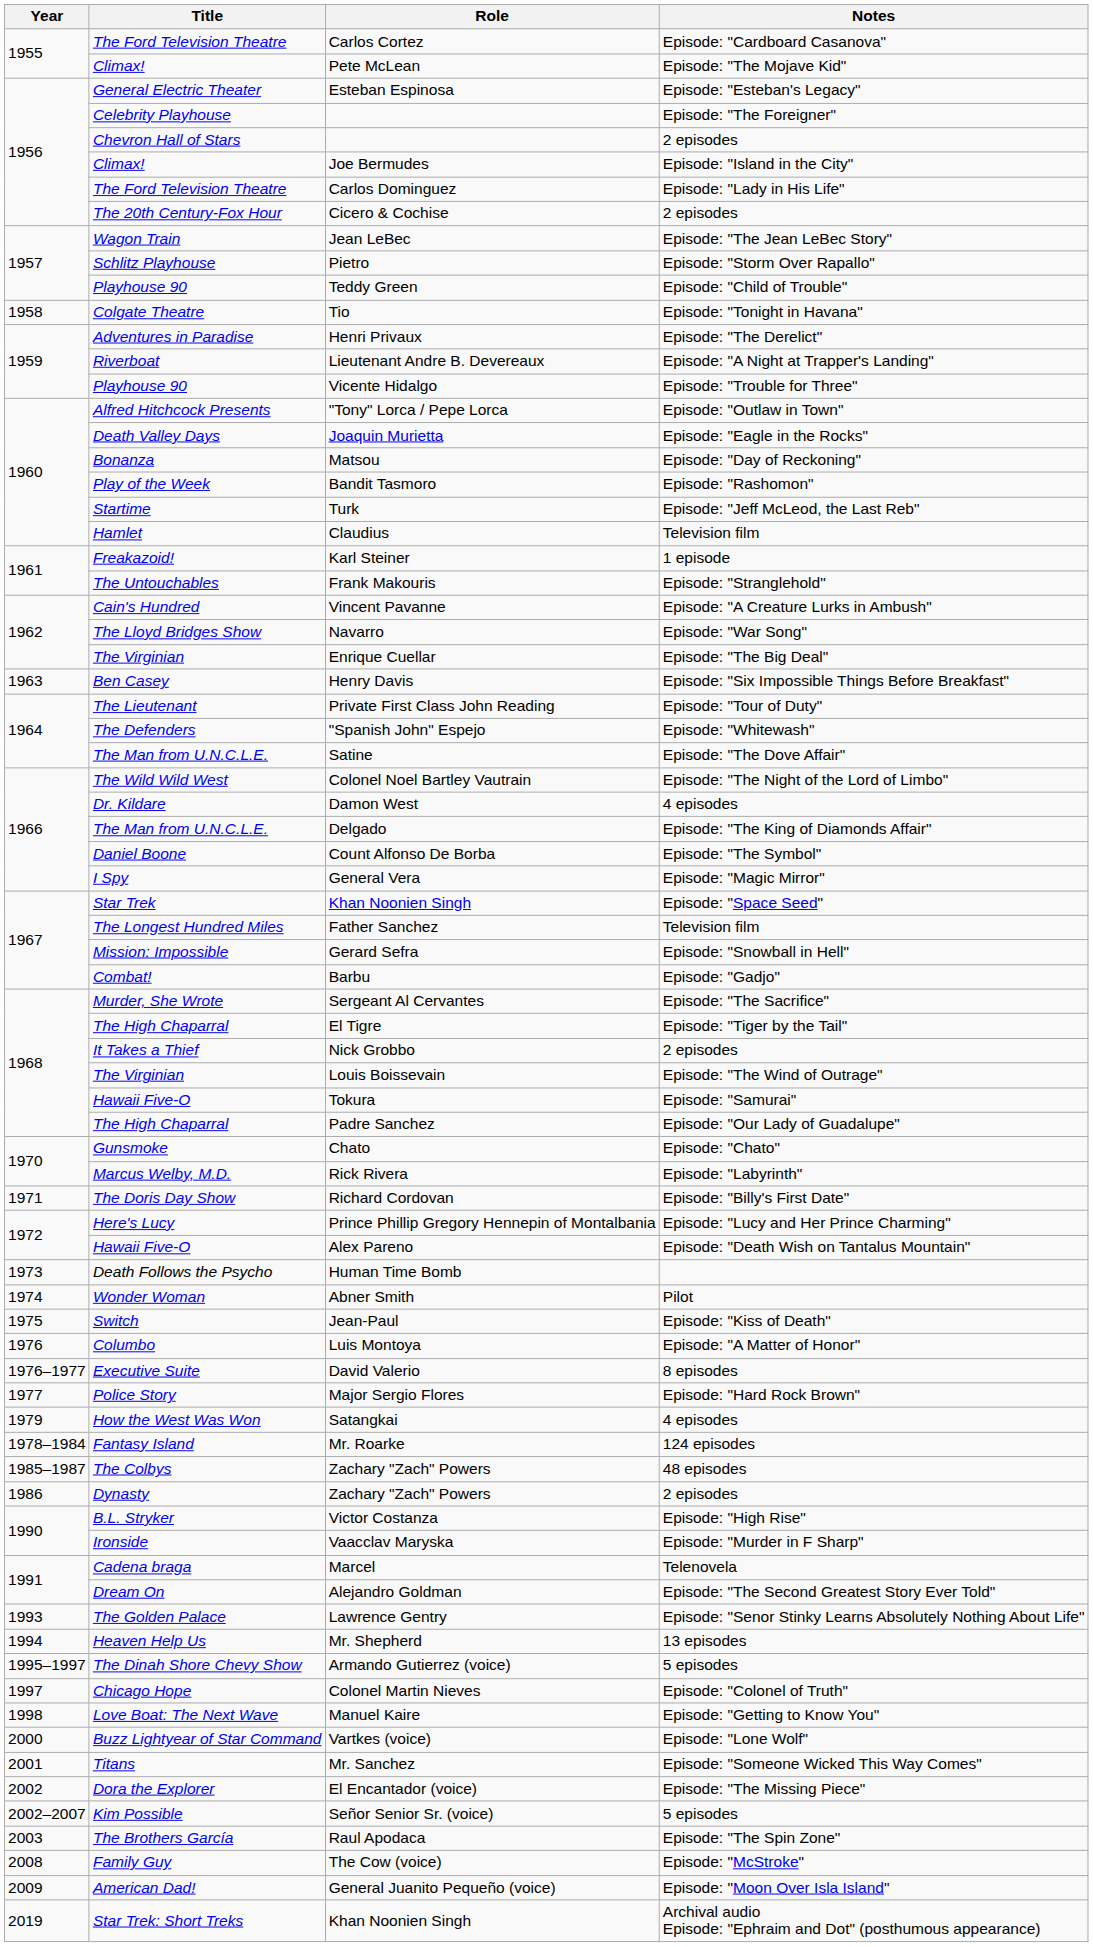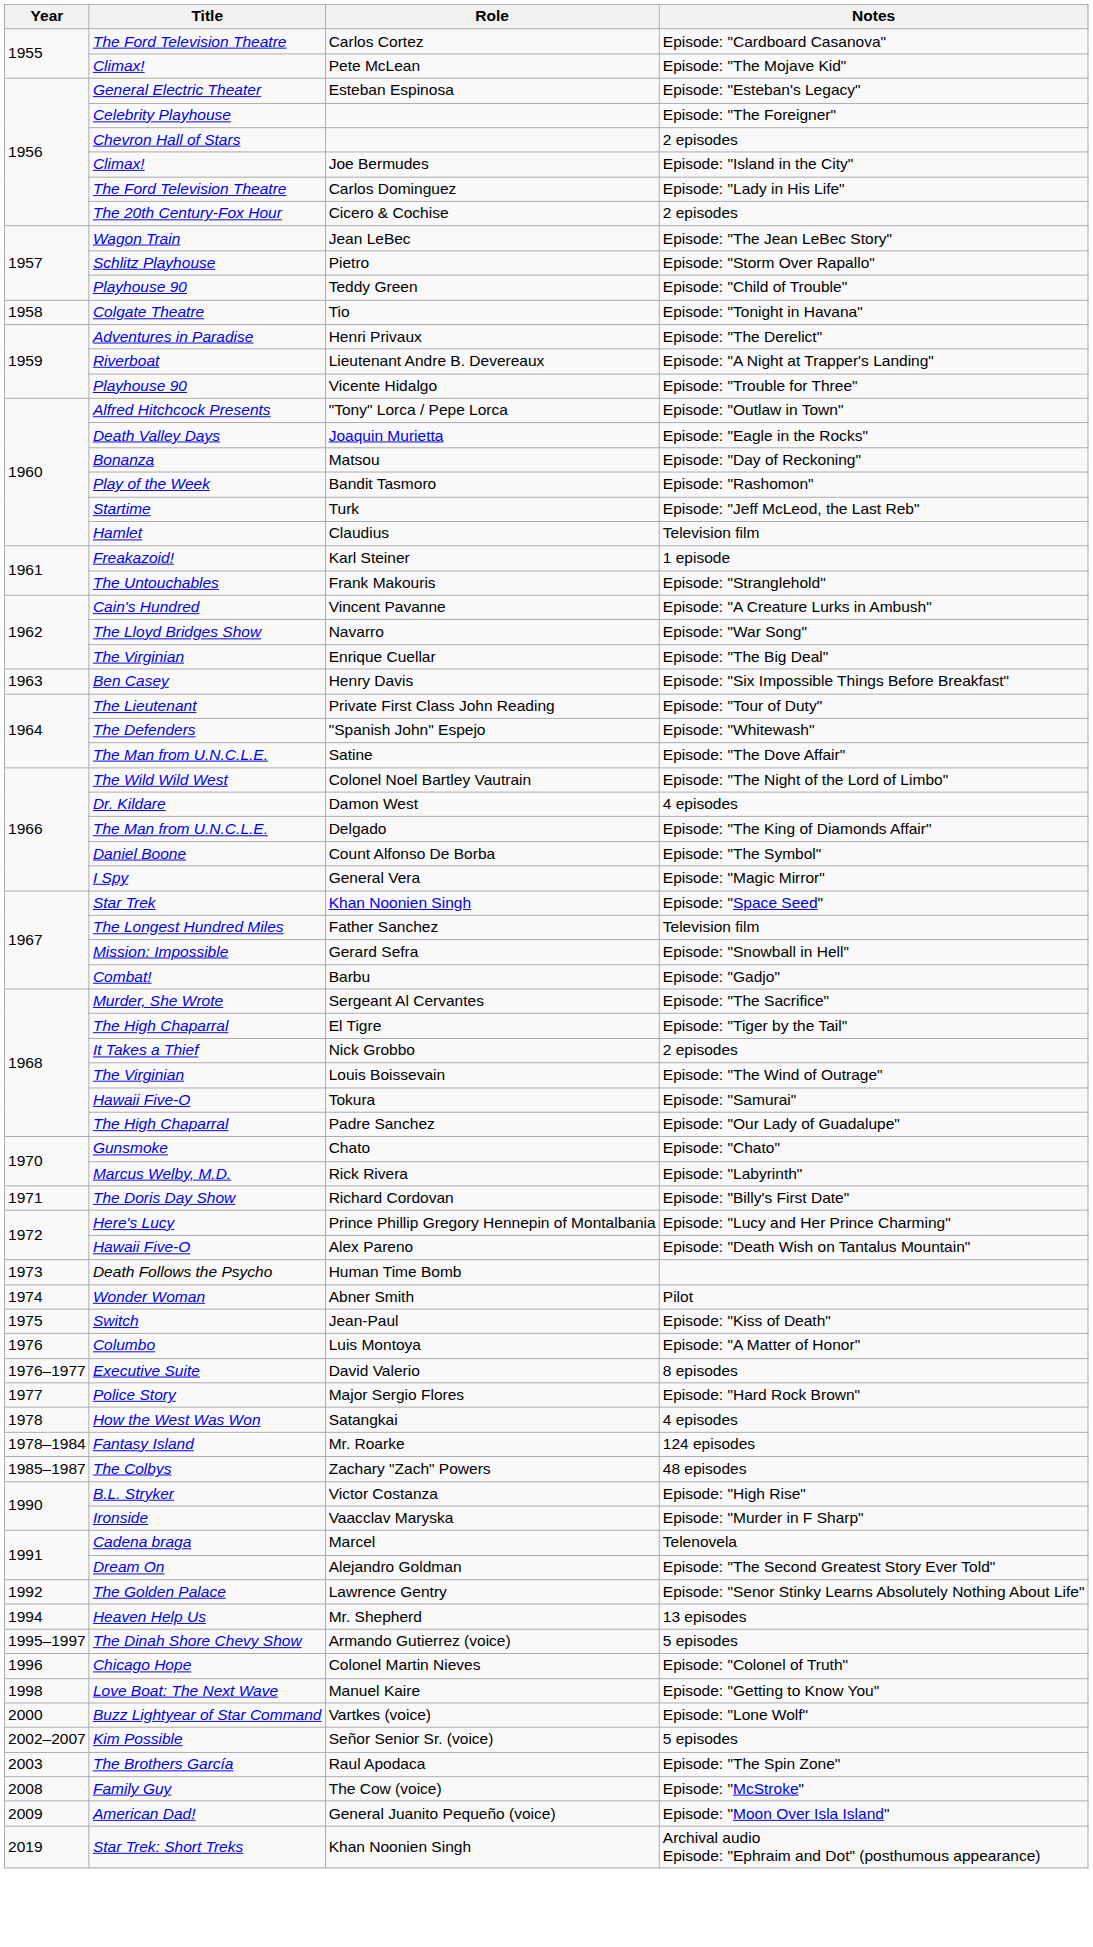Satangkai | Year: 1979 -> 1978
- row: 1986 | Dynasty | Zachary "Zach" Powers | 2 episodes
Lawrence Gentry | Year: 1993 -> 1992
Colonel Martin Nieves | Year: 1997 -> 1996
- row: 2001 | Titans | Mr. Sanchez | Episode: "Someone Wicked This Way Comes"
- row: 2002 | Dora the Explorer | El Encantador (voice) | Episode: "The Missing Piece"
